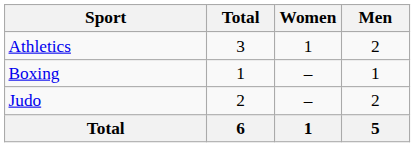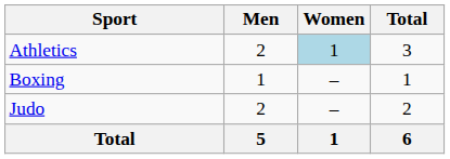columns swapped: Men <-> Total
Athletics | Women: no background -> lightblue background
